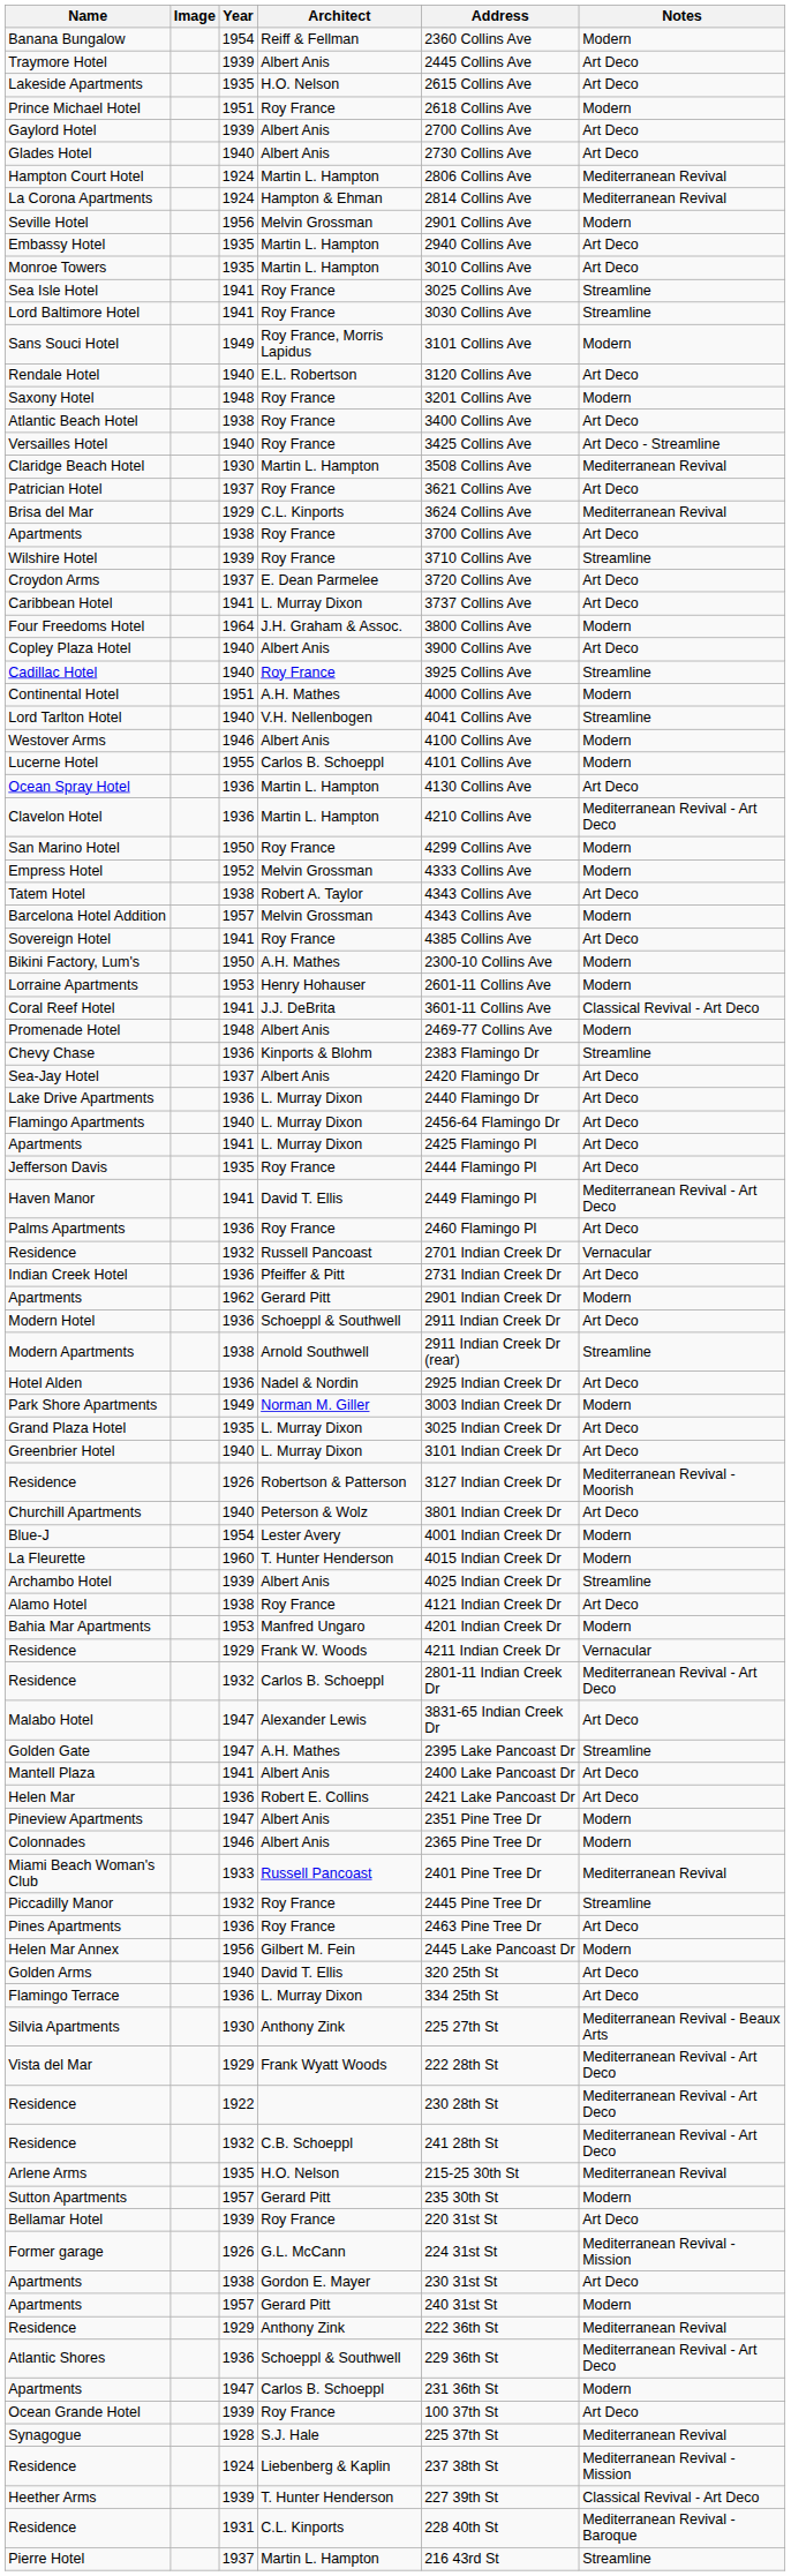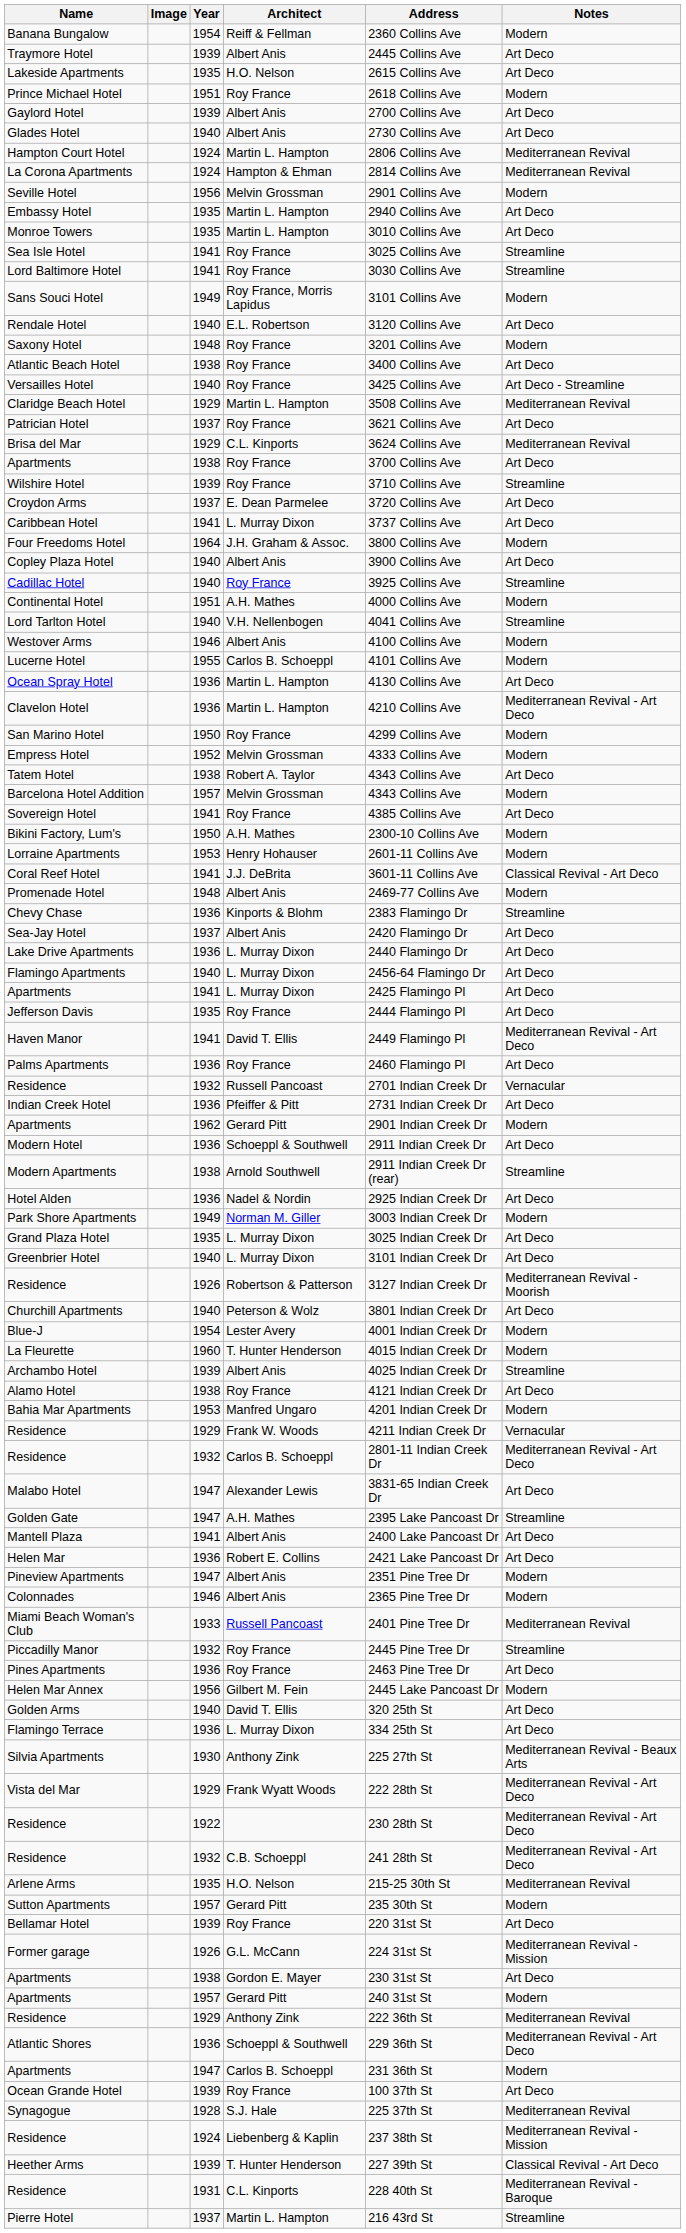Claridge Beach Hotel | Year: 1930 -> 1929
